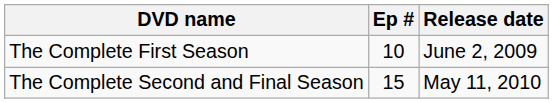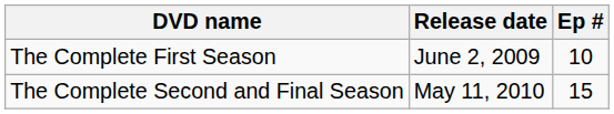columns swapped: Release date <-> Ep #
